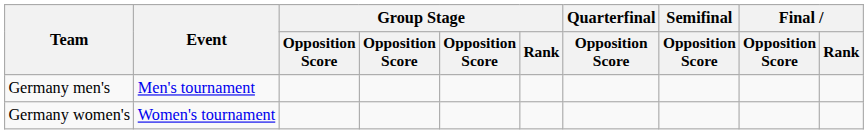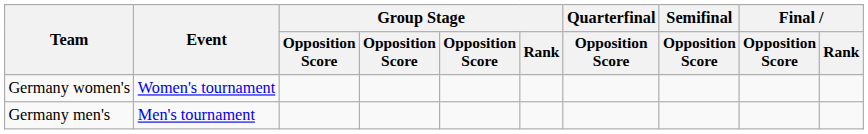rows swapped: Germany men's <-> Germany women's
